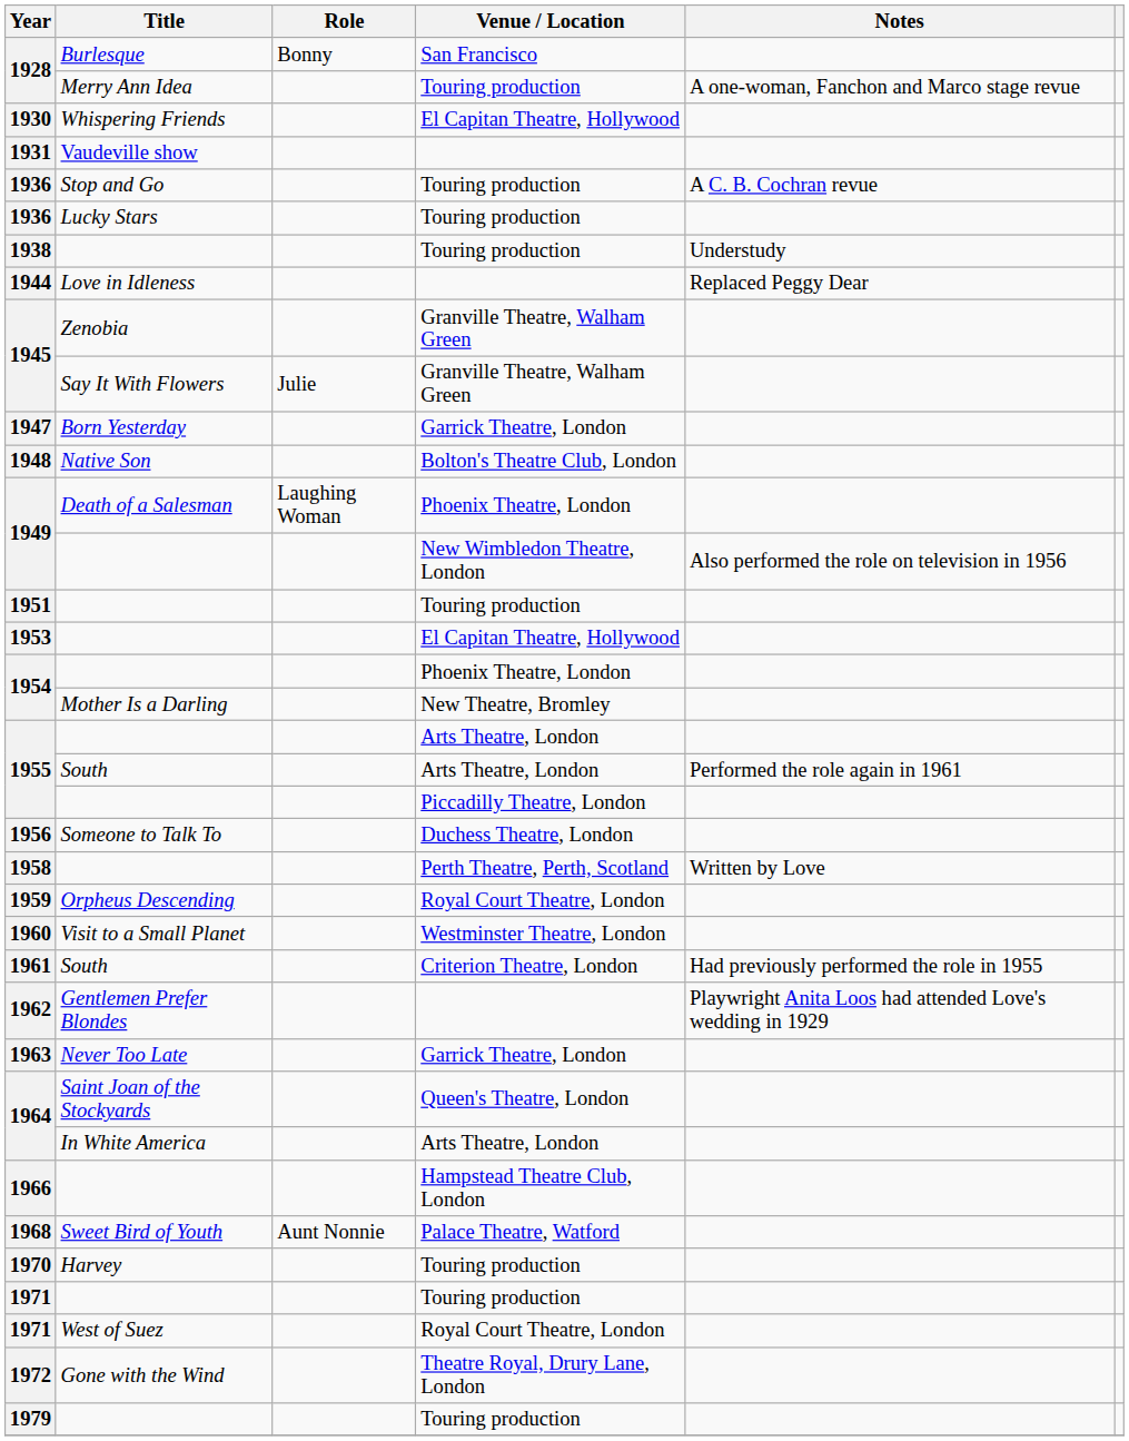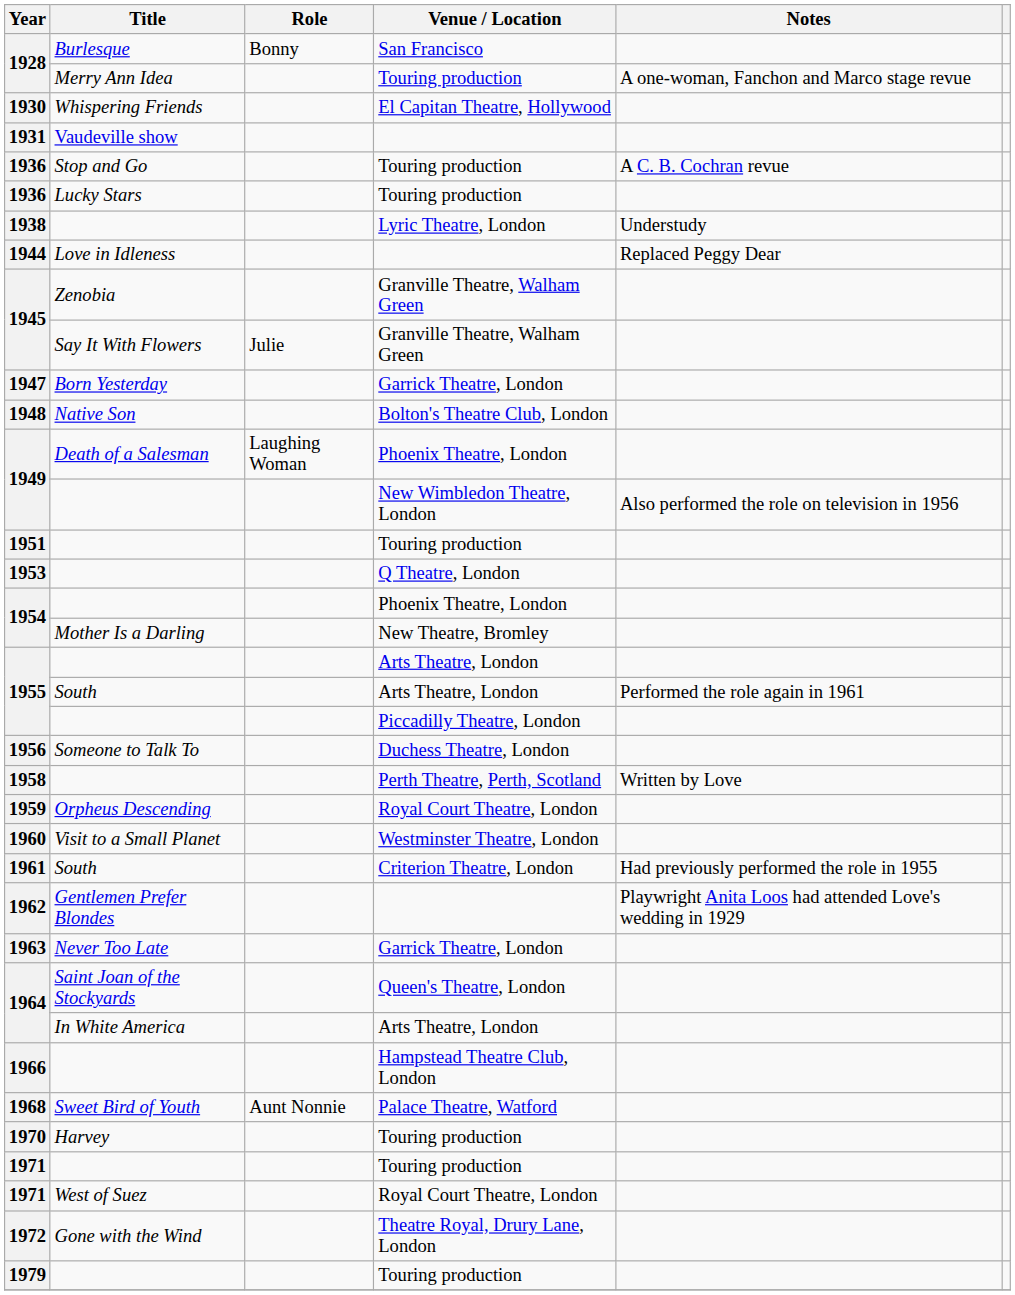1938 | Venue / Location: Touring production -> Lyric Theatre, London
1953 | Venue / Location: El Capitan Theatre, Hollywood -> Q Theatre, London
